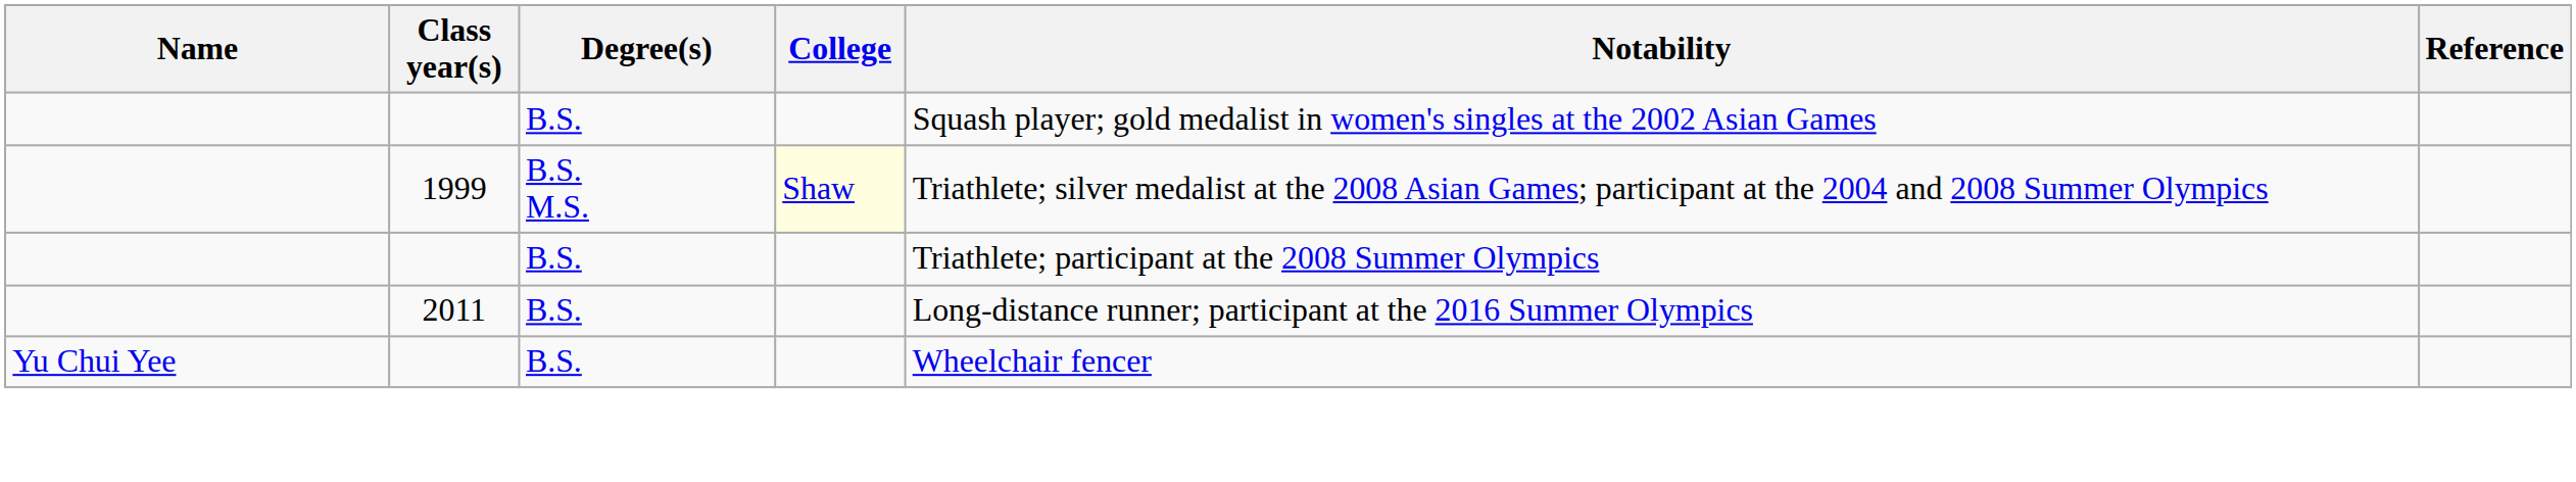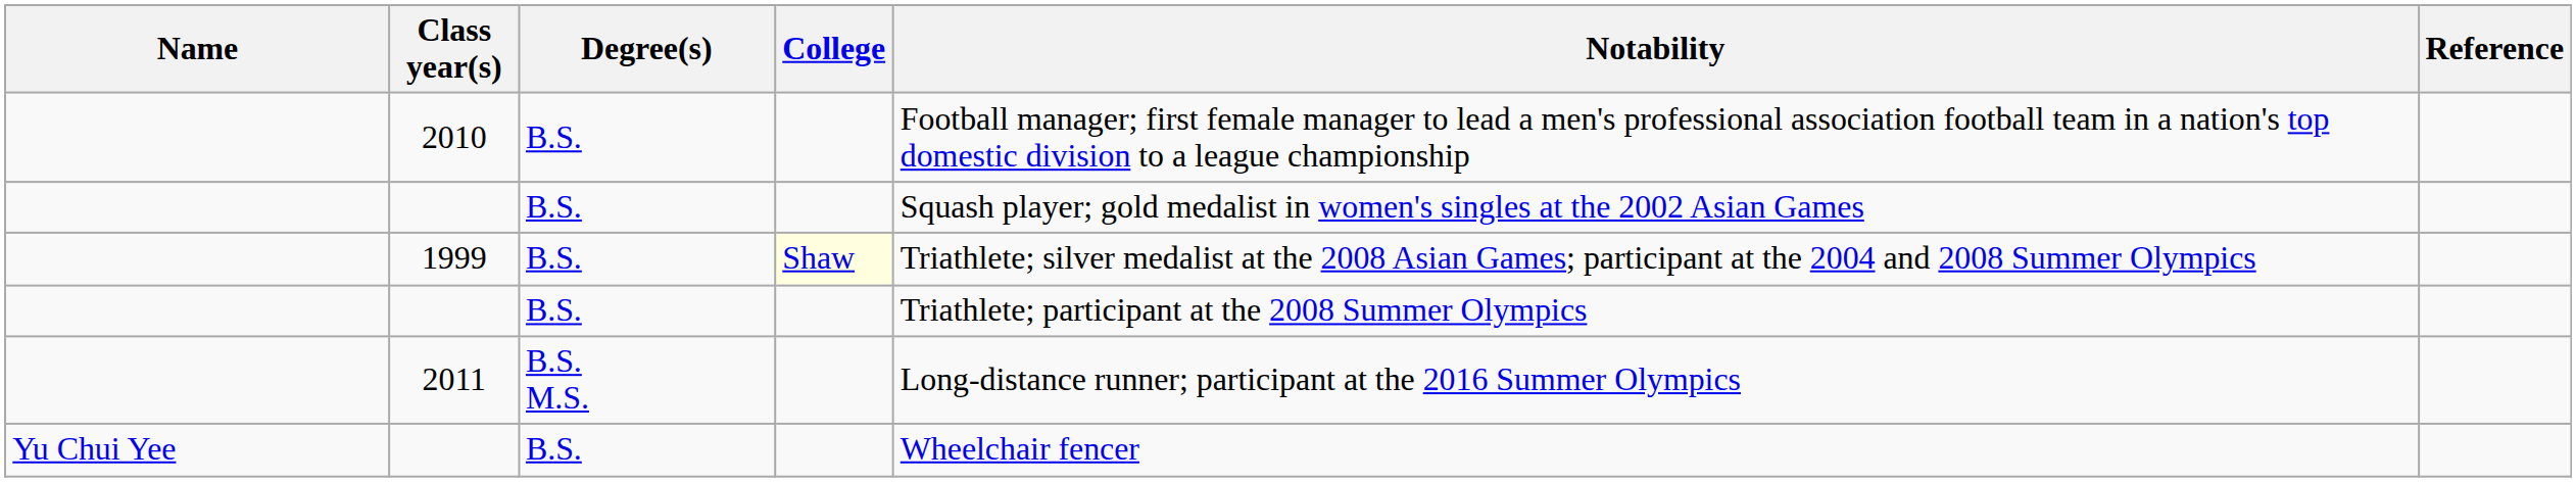+ row: 2010 | B.S. | Football manager; first female manager to lead a men's professional association football team in a nation's top domestic division to a league championship
1999 | Degree(s): B.S. M.S. -> B.S.
2011 | Degree(s): B.S. -> B.S. M.S.
